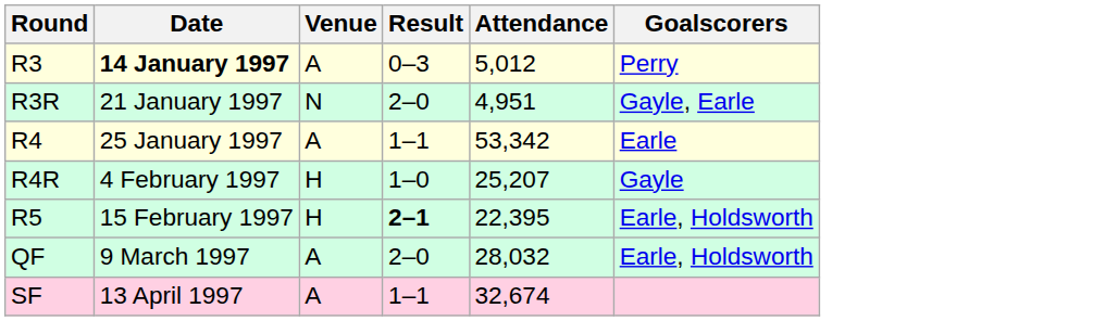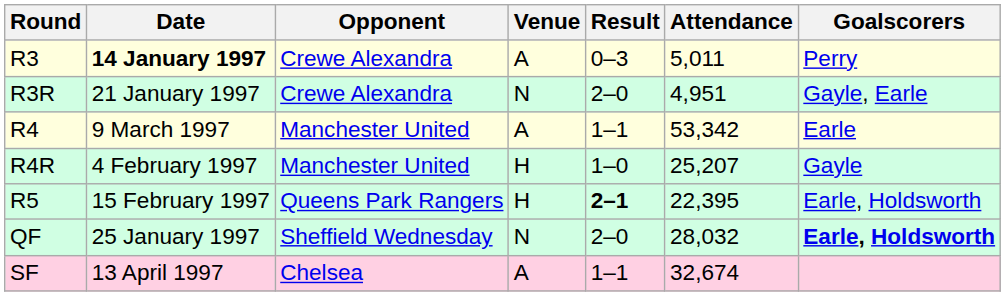+ column: Opponent | Crewe Alexandra | Crewe Alexandra | Manchester United | Manchester United | Queens Park Rangers | Sheffield Wednesday | Chelsea
R3 | Attendance: 5,012 -> 5,011
R4 | Date: 25 January 1997 -> 9 March 1997
QF | Date: 9 March 1997 -> 25 January 1997
QF | Venue: A -> N
QF | Goalscorers: normal -> bold
